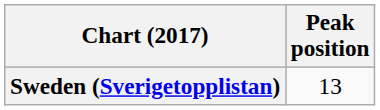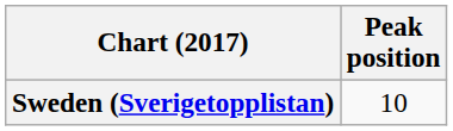Sweden (Sverigetopplistan) | Peak position: 13 -> 10
